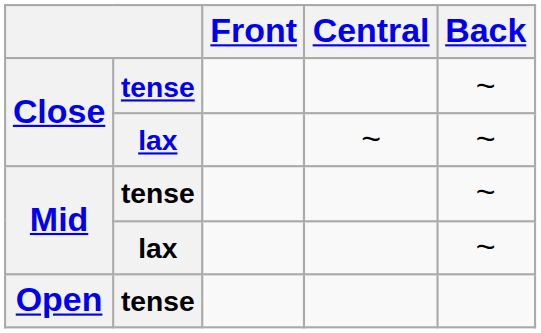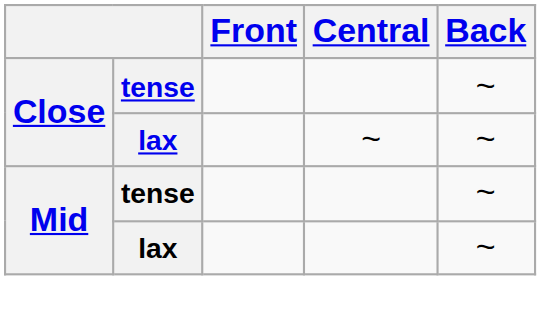- row: Open | tense
